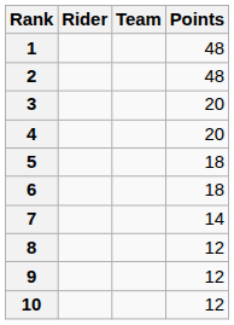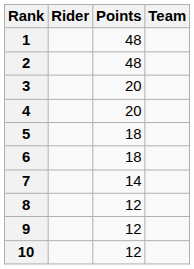columns swapped: Team <-> Points
